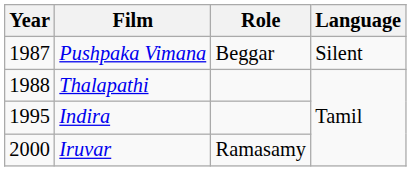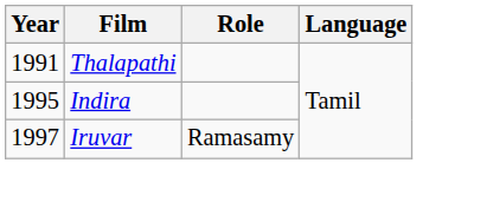- row: 1987 | Pushpaka Vimana | Beggar | Silent
Thalapathi | Year: 1988 -> 1991
Iruvar | Year: 2000 -> 1997
